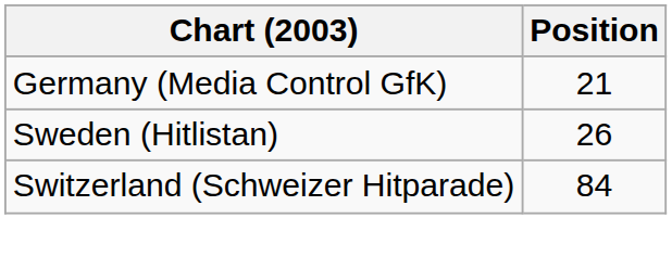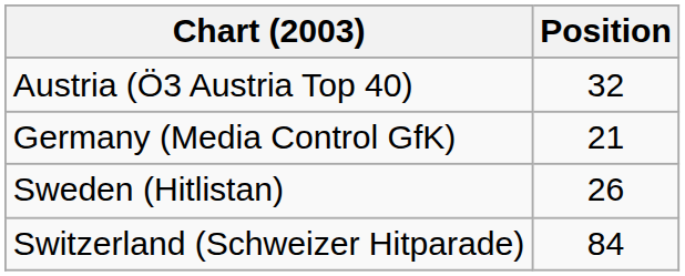+ row: Austria (Ö3 Austria Top 40) | 32
